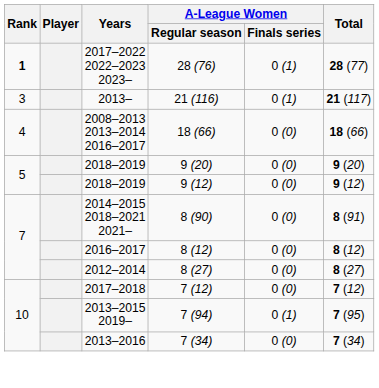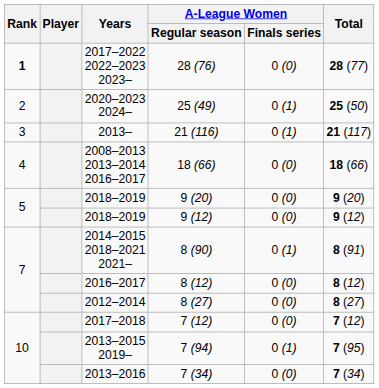28 (76) | A-League Women / Finals series: 0 (1) -> 0 (0)
+ row: 2 | 2020–2023 2024– | 25 (49) | 0 (1) | 25 (50)
8 (90) | A-League Women / Finals series: 0 (0) -> 0 (1)
